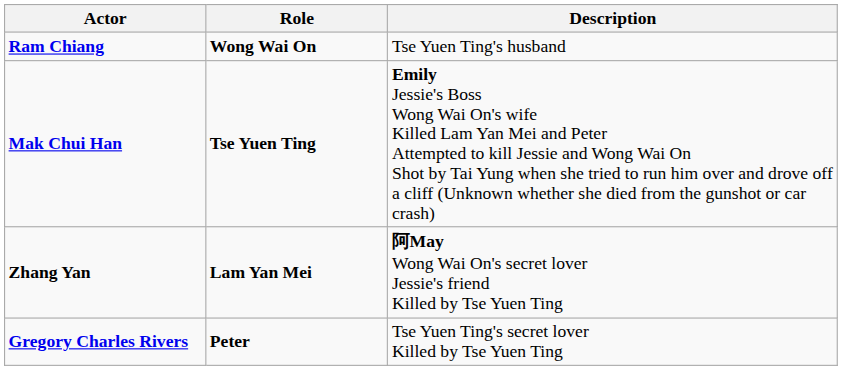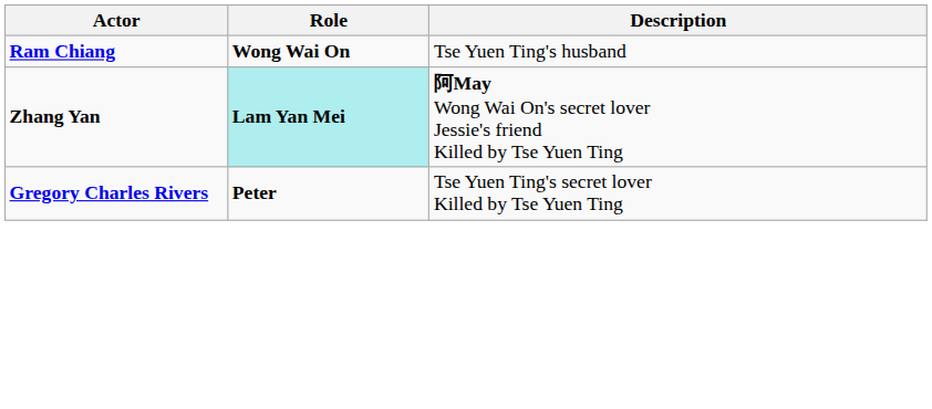- row: Mak Chui Han | Tse Yuen Ting | Emily Jessie's Boss Wong Wai On's wife Killed Lam Yan Mei and Peter Attempted to kill Jessie and Wong Wai On Shot by Tai Yung when she tried to run him over and drove off a cliff (Unknown whether she died from the gunshot or car crash)
Zhang Yan | Role: no background -> paleturquoise background
